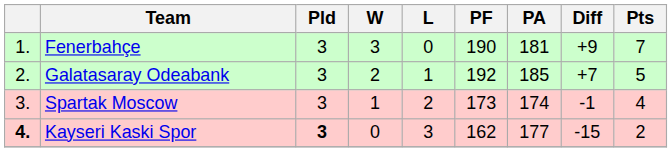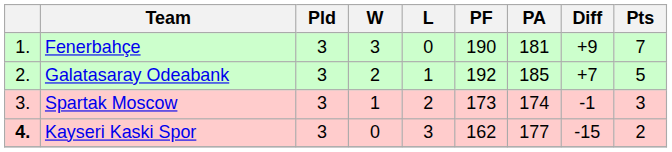Spartak Moscow | Pts: 4 -> 3
Kayseri Kaski Spor | Pld: bold -> normal
